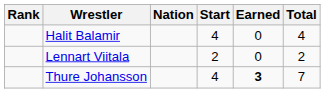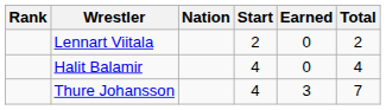rows swapped: Lennart Viitala <-> Halit Balamir
Thure Johansson | Earned: bold -> normal
